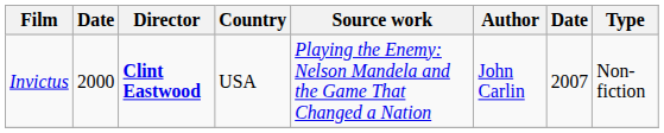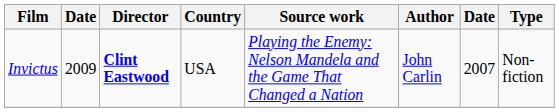Invictus | column 2: 2000 -> 2009
